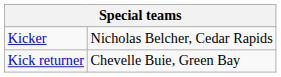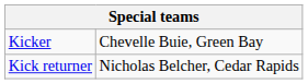Kicker | column 2: Nicholas Belcher, Cedar Rapids -> Chevelle Buie, Green Bay
Kick returner | column 2: Chevelle Buie, Green Bay -> Nicholas Belcher, Cedar Rapids
